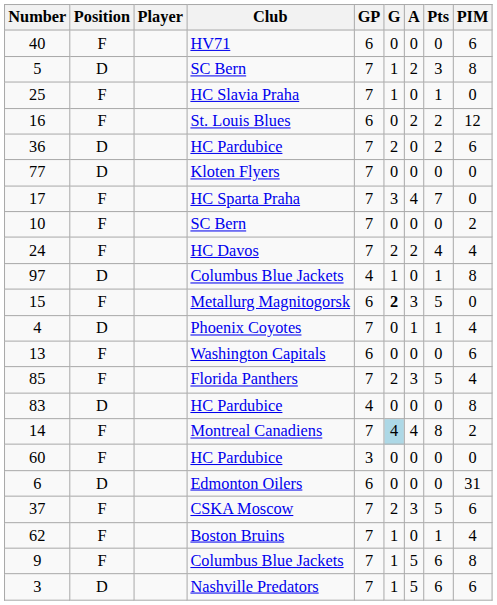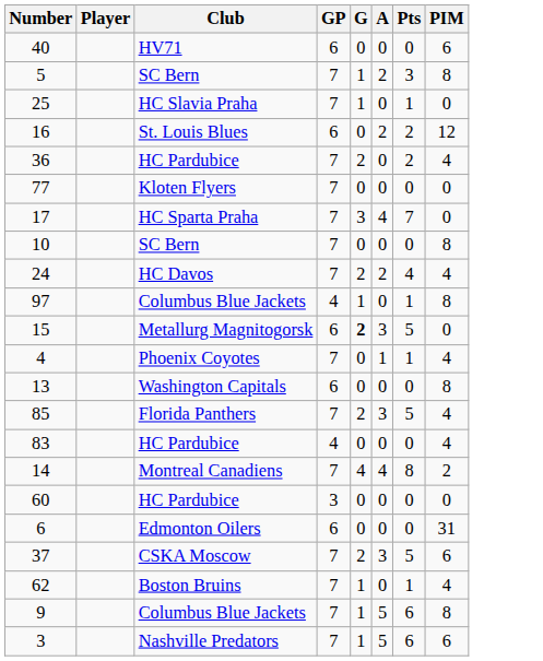- column: Position | F | D | F | F | D | D | F | F | F | D | F | D | F | F | D | F | F | D | F | F | F | D
36 | PIM: 6 -> 4
10 | PIM: 2 -> 8
13 | PIM: 6 -> 8
83 | PIM: 8 -> 4
14 | G: lightblue background -> no background
